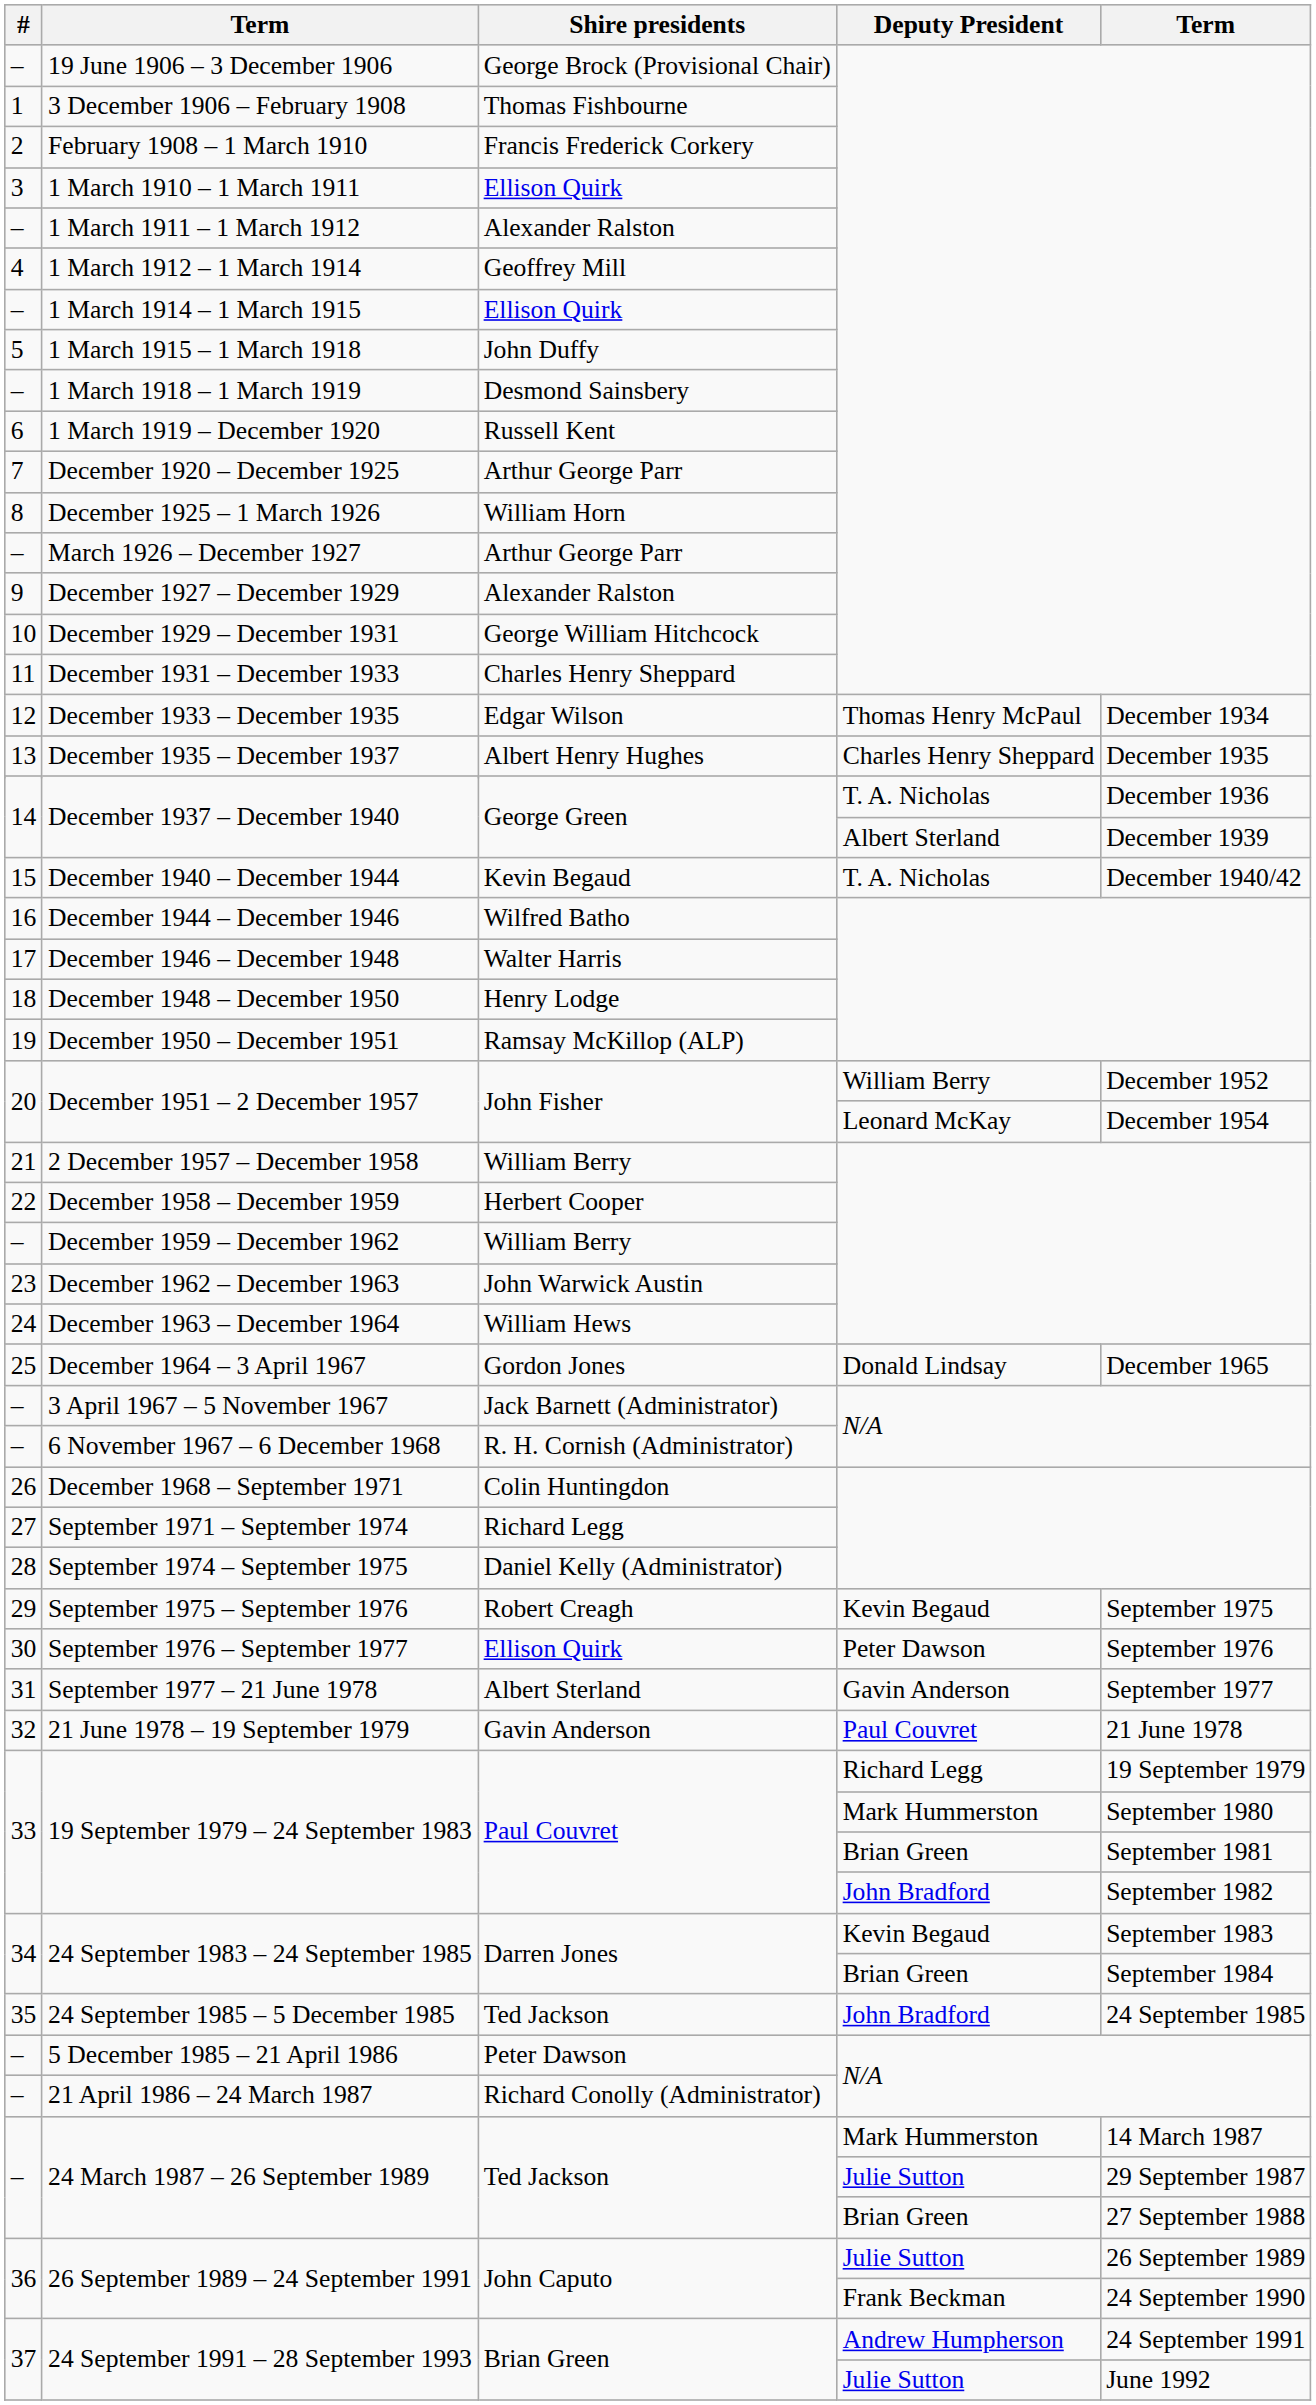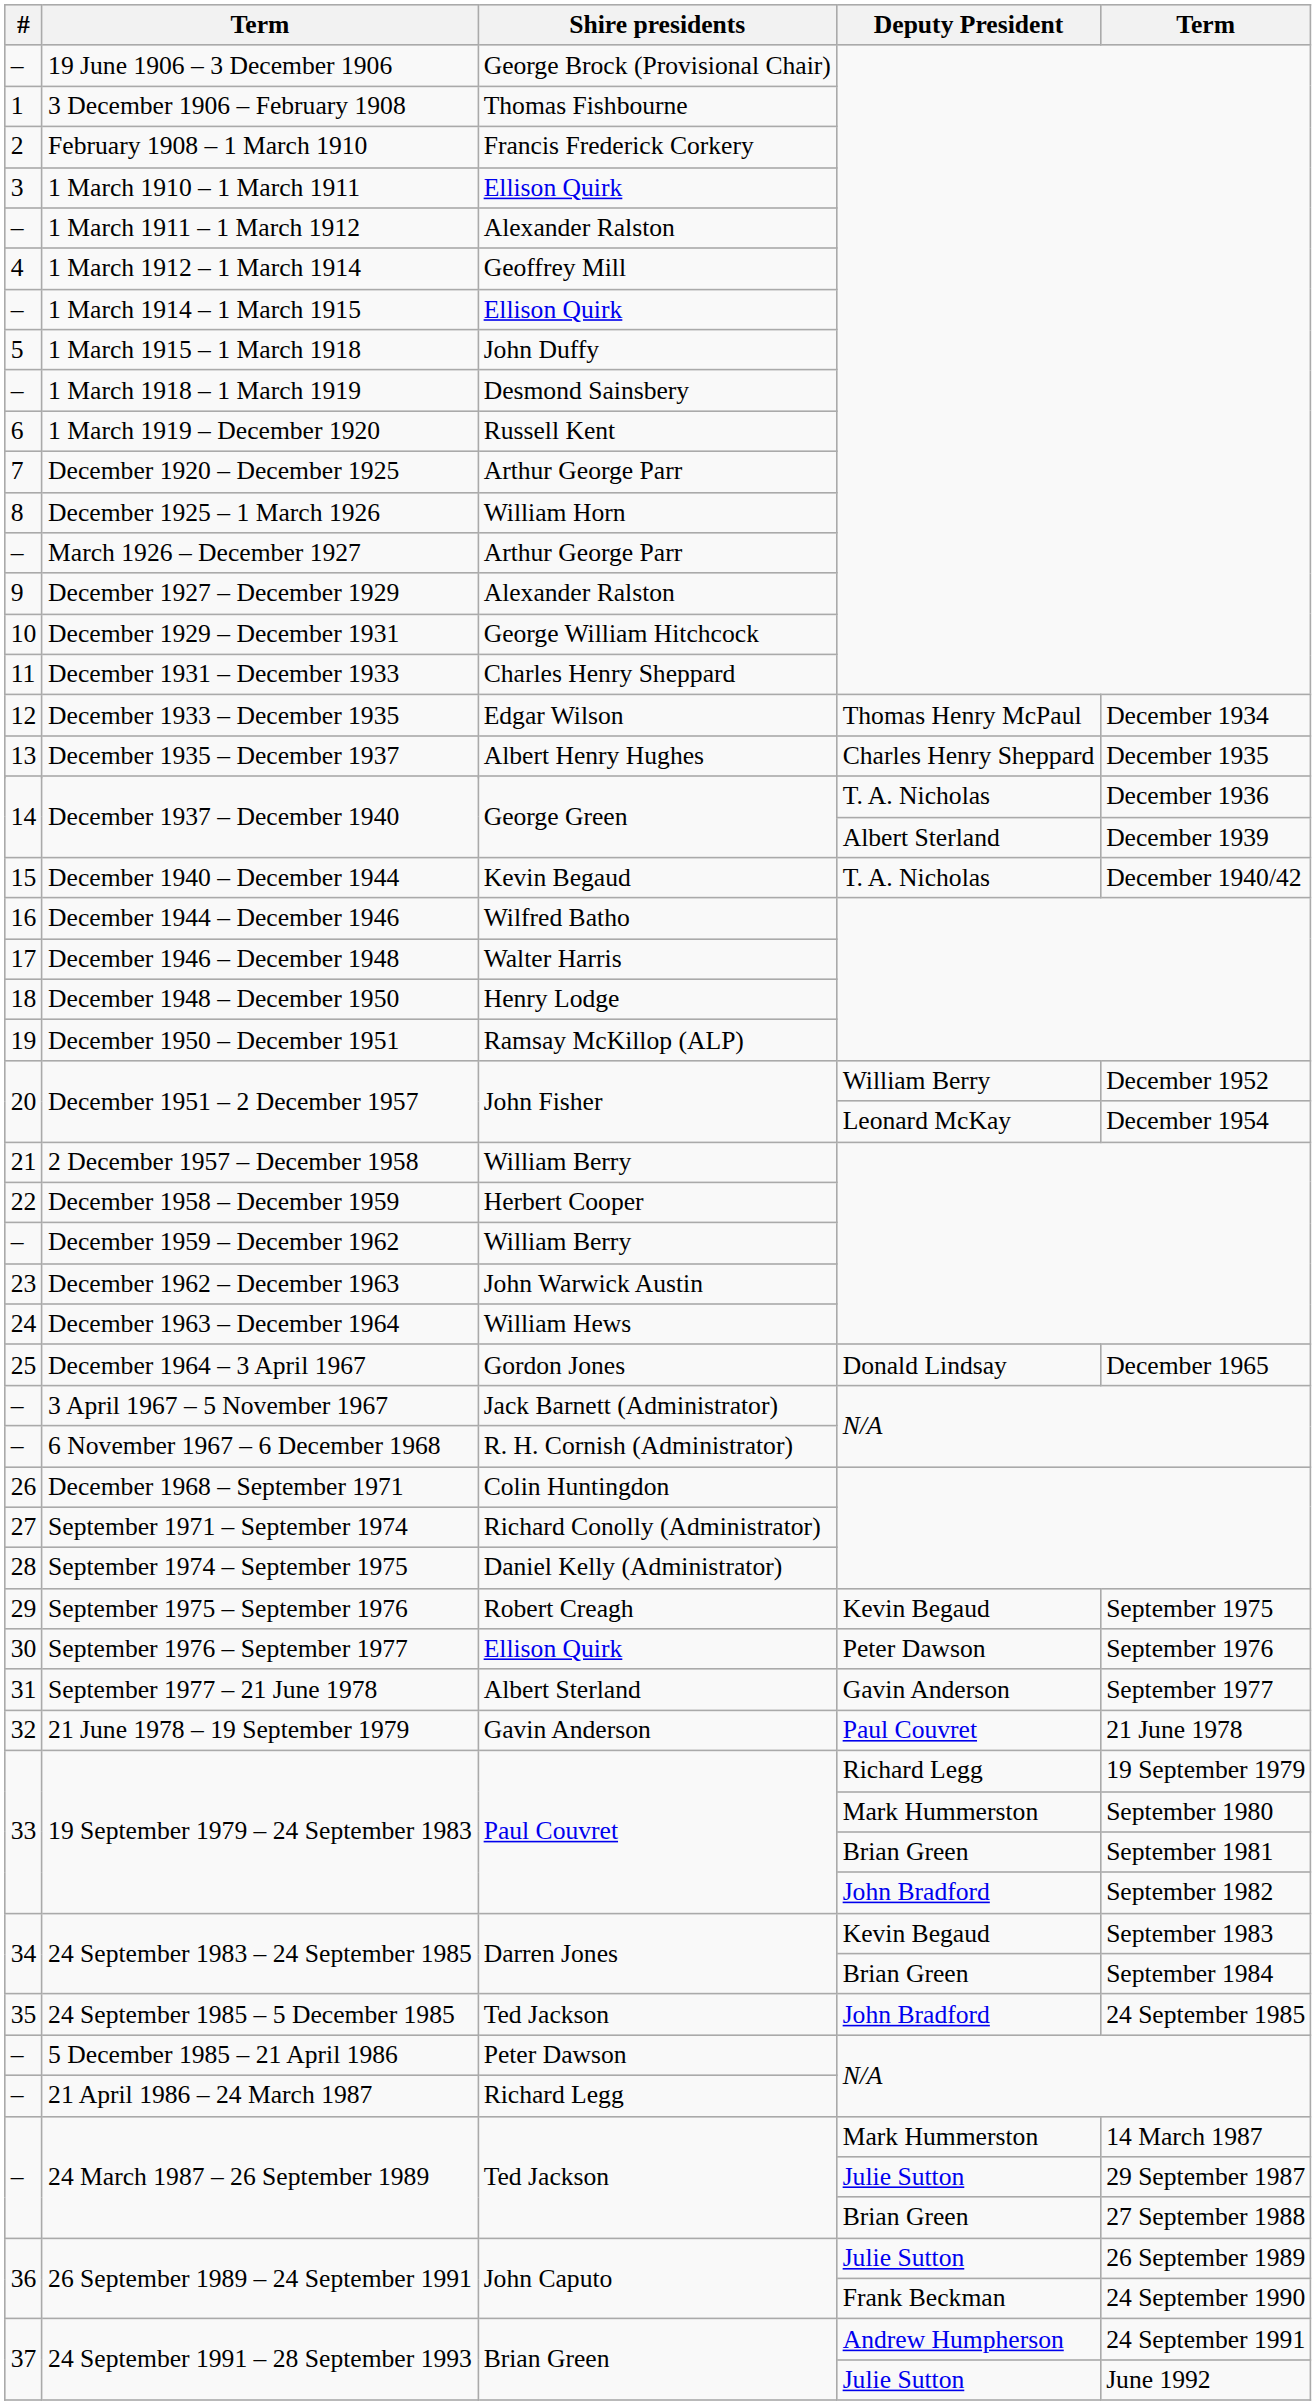September 1971 – September 1974 | Shire presidents: Richard Legg -> Richard Conolly (Administrator)
21 April 1986 – 24 March 1987 | Shire presidents: Richard Conolly (Administrator) -> Richard Legg
